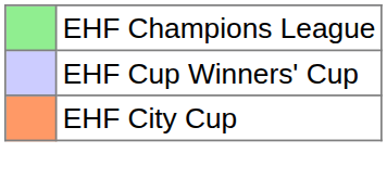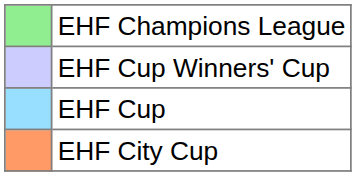+ row: EHF Cup
